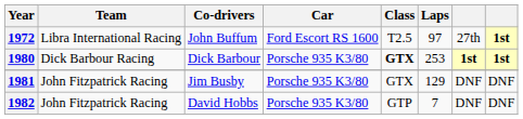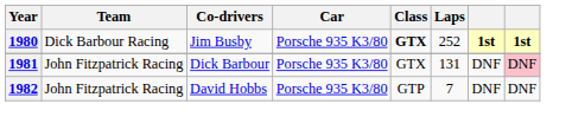- row: 1972 | Libra International Racing | John Buffum | Ford Escort RS 1600 | T2.5 | 97 | 27th | 1st
1980 | Co-drivers: Dick Barbour -> Jim Busby
1980 | Laps: 253 -> 252
1981 | Co-drivers: Jim Busby -> Dick Barbour
1981 | Laps: 129 -> 131
1981 | column 8: no background -> pink background
